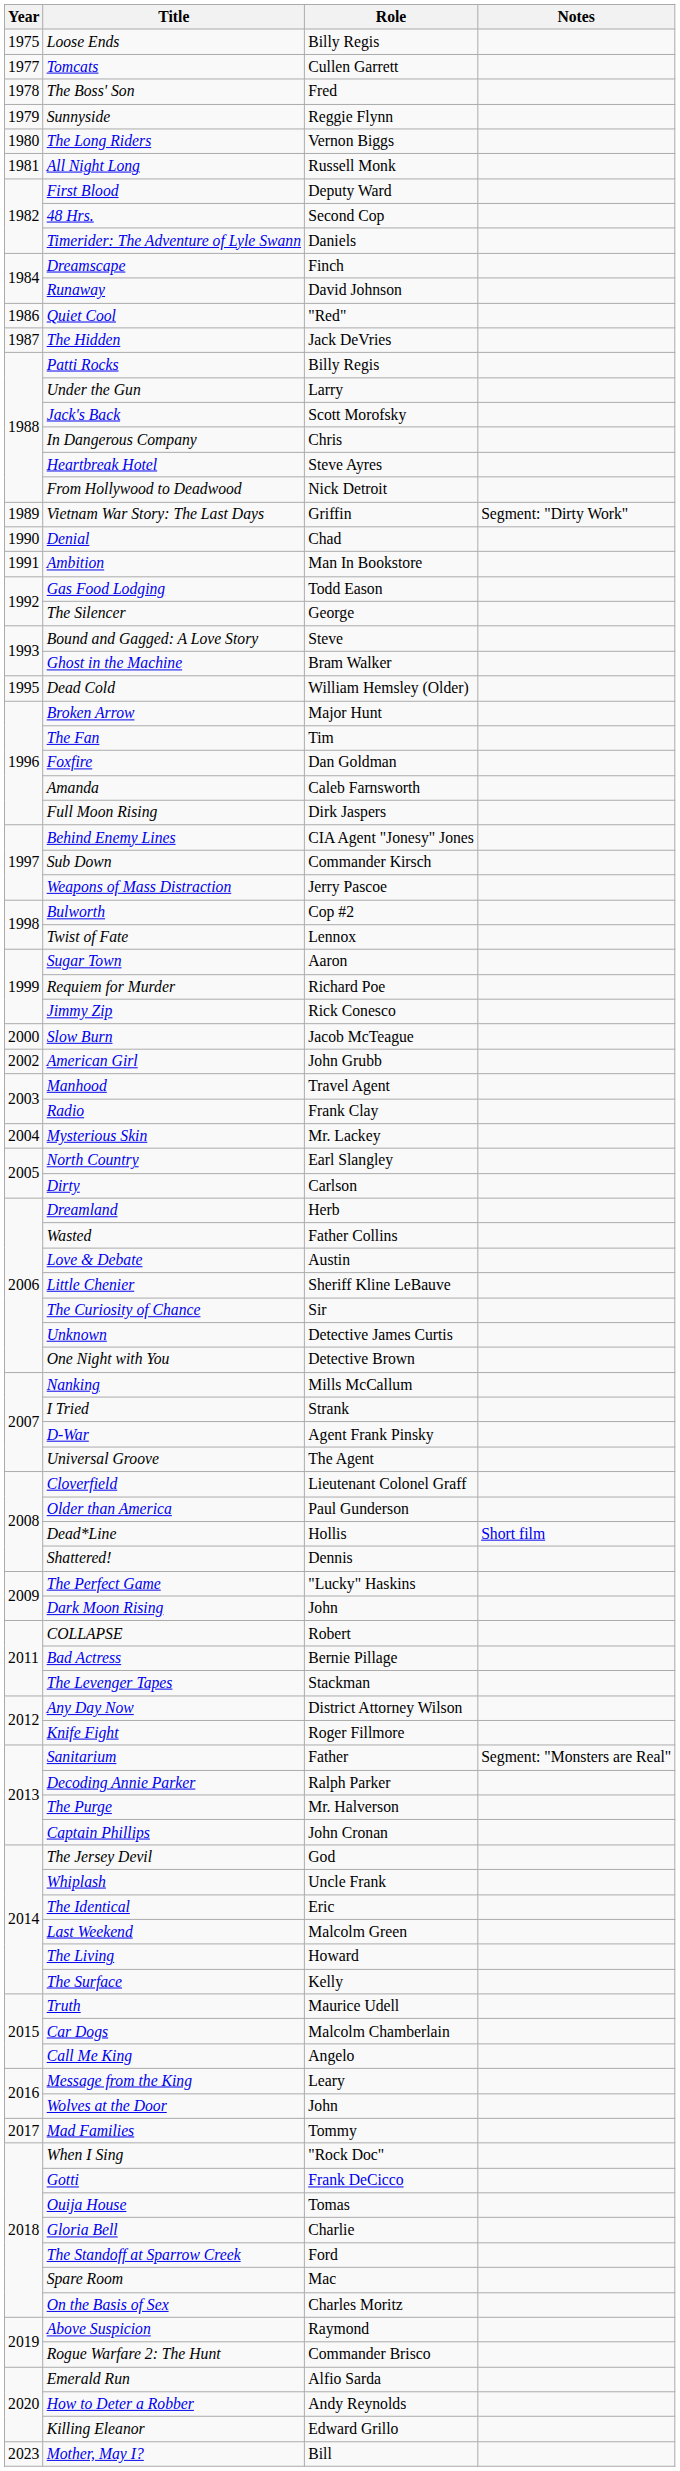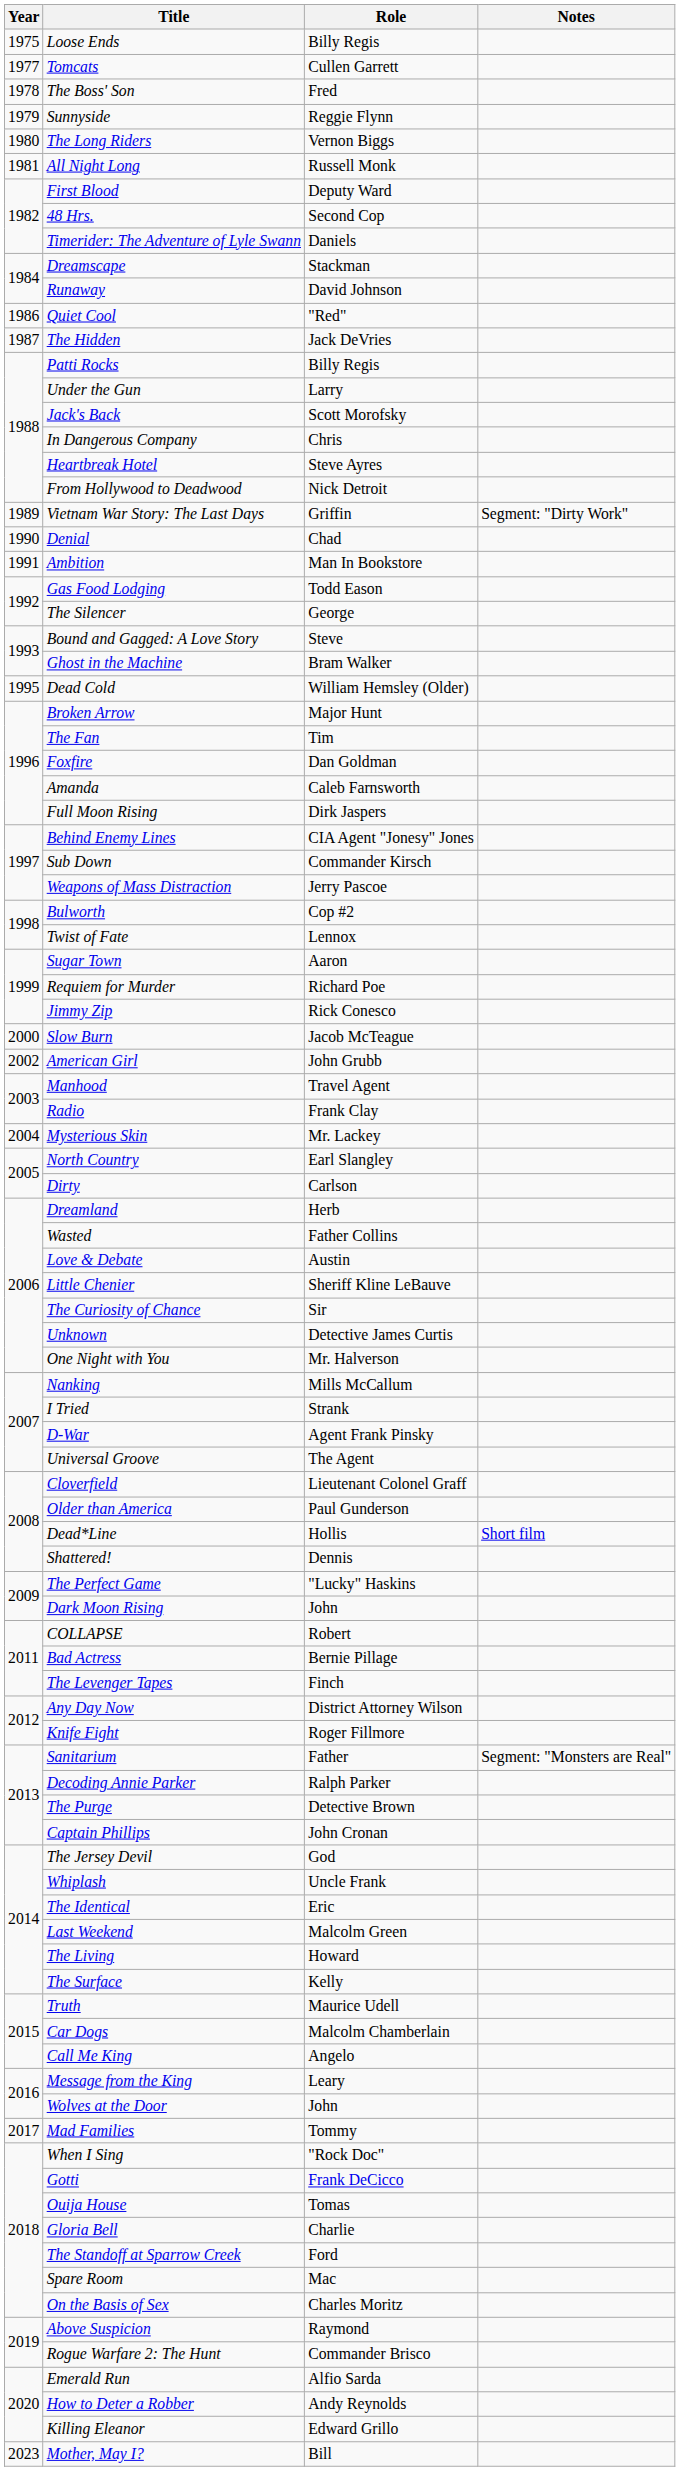Dreamscape | Role: Finch -> Stackman
One Night with You | Role: Detective Brown -> Mr. Halverson
The Levenger Tapes | Role: Stackman -> Finch
The Purge | Role: Mr. Halverson -> Detective Brown
